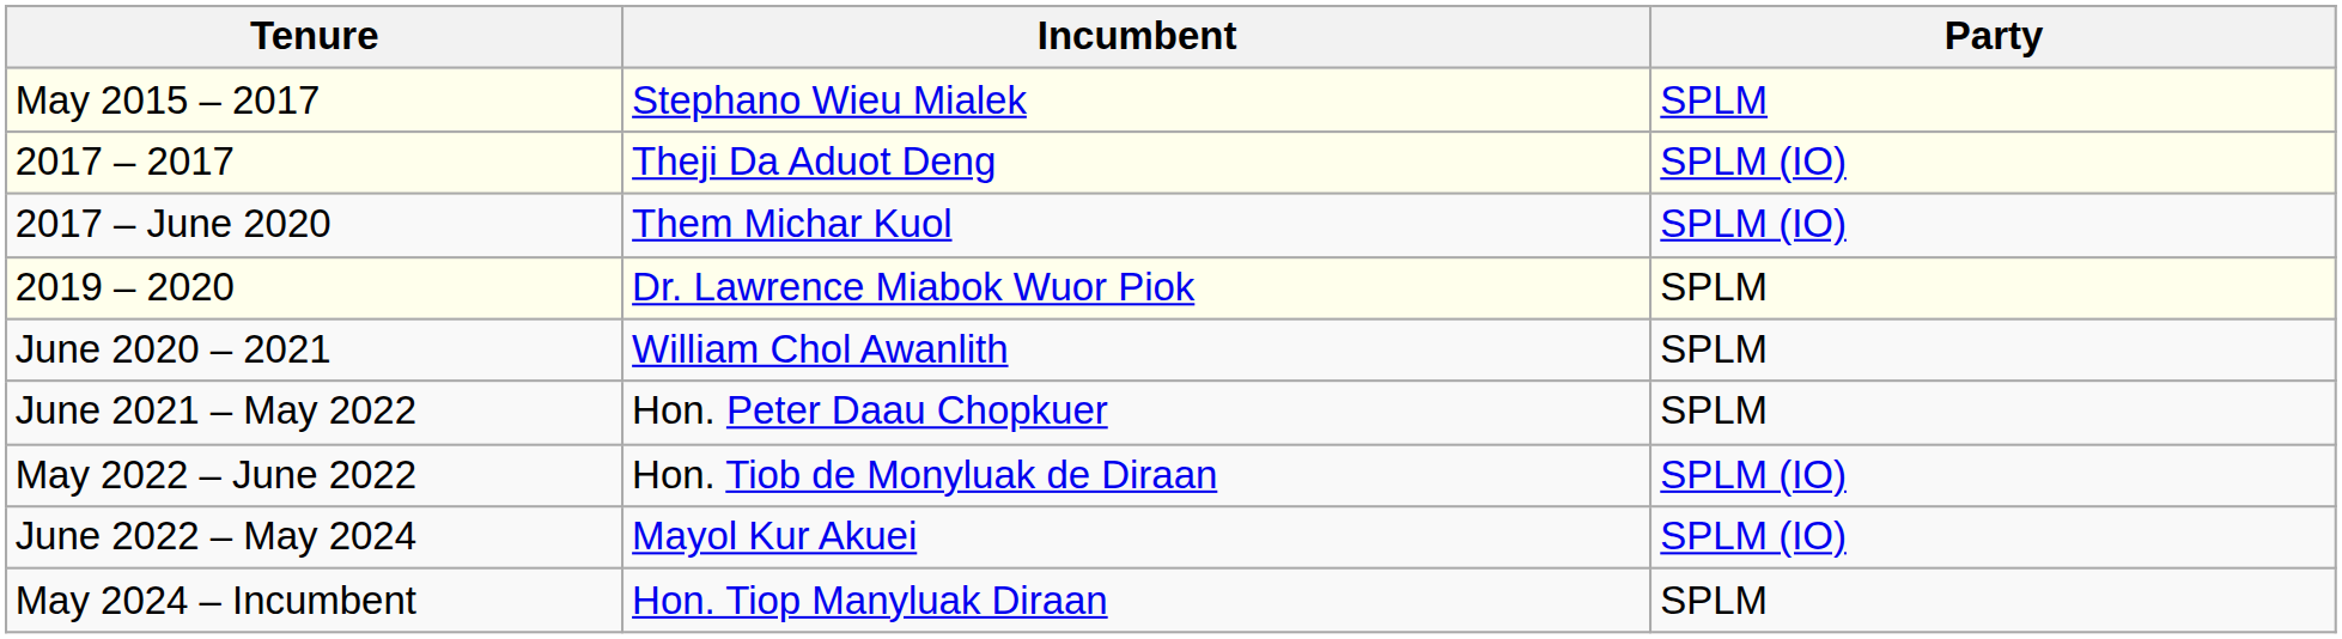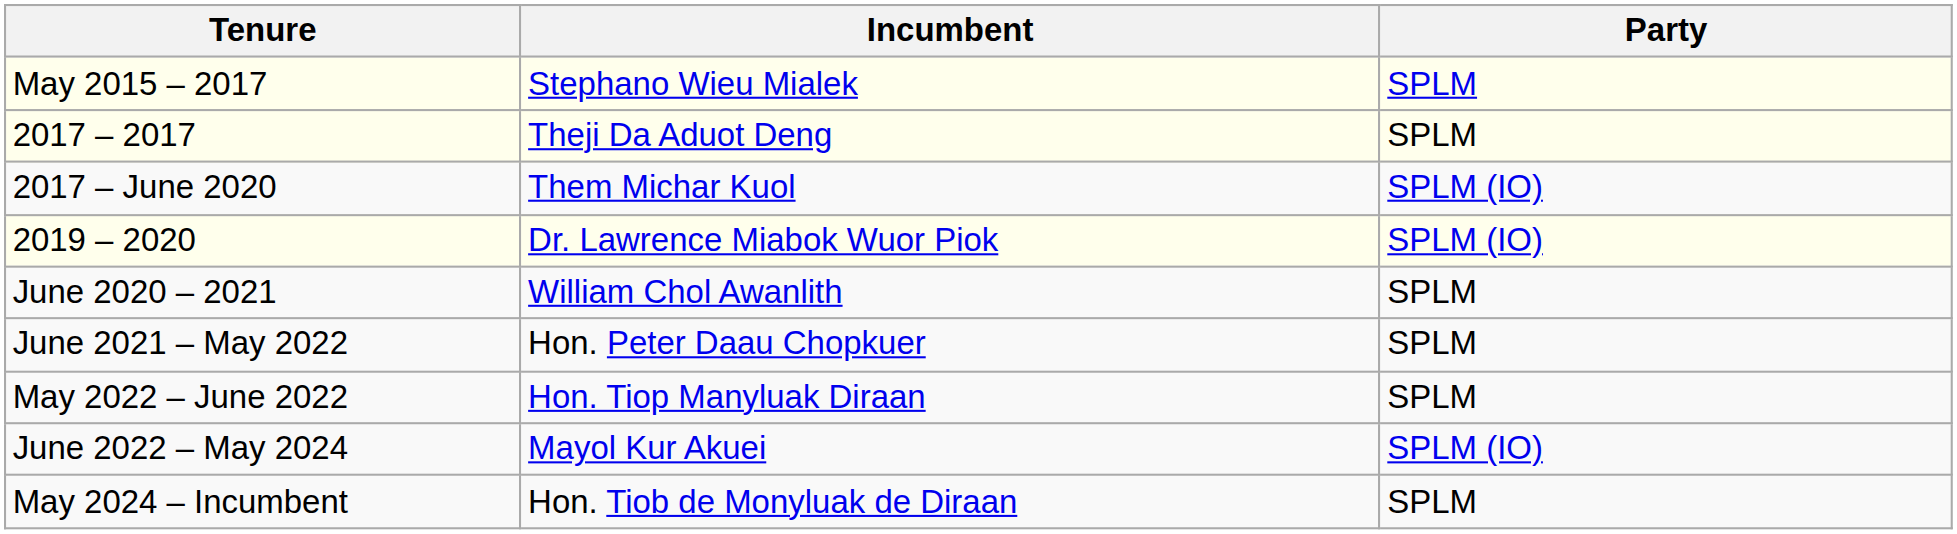2017 – 2017 | Party: SPLM (IO) -> SPLM
2019 – 2020 | Party: SPLM -> SPLM (IO)
May 2022 – June 2022 | Incumbent: Hon. Tiob de Monyluak de Diraan -> Hon. Tiop Manyluak Diraan
May 2022 – June 2022 | Party: SPLM (IO) -> SPLM
May 2024 – Incumbent | Incumbent: Hon. Tiop Manyluak Diraan -> Hon. Tiob de Monyluak de Diraan
